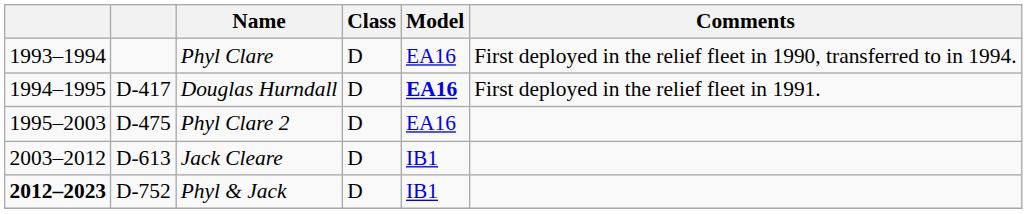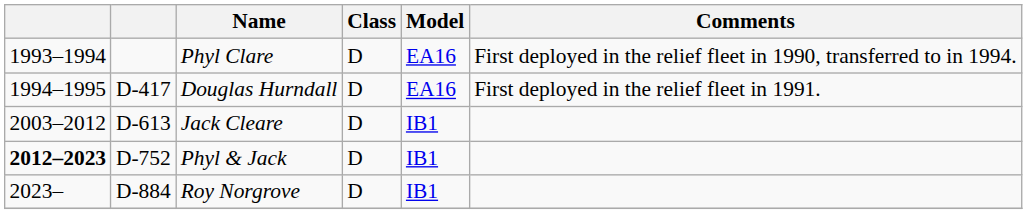Douglas Hurndall | Model: bold -> normal
- row: 1995–2003 | D-475 | Phyl Clare 2 | D | EA16
+ row: 2023– | D-884 | Roy Norgrove | D | IB1
